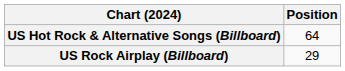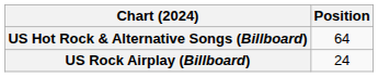US Rock Airplay (Billboard) | Position: 29 -> 24
